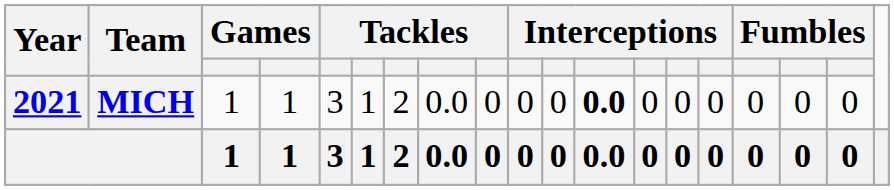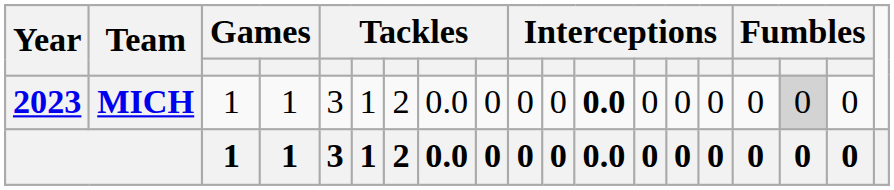MICH | Year: 2021 -> 2023
MICH | column 17: no background -> lightgrey background
